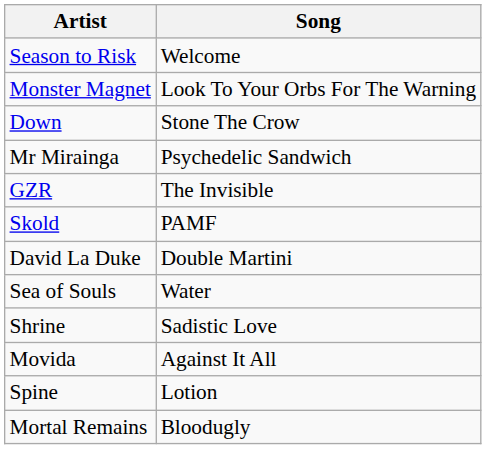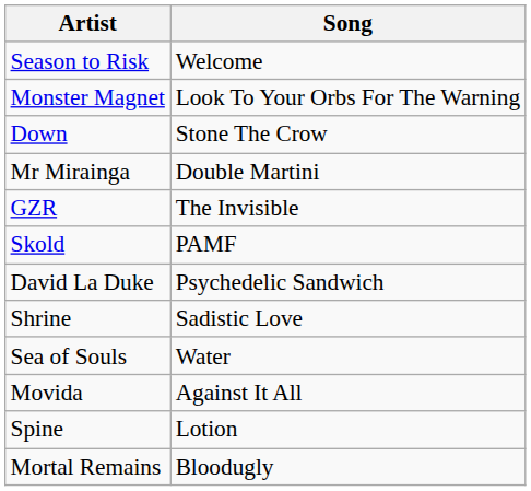Mr Mirainga | Song: Psychedelic Sandwich -> Double Martini
David La Duke | Song: Double Martini -> Psychedelic Sandwich
rows swapped: Sea of Souls <-> Shrine
